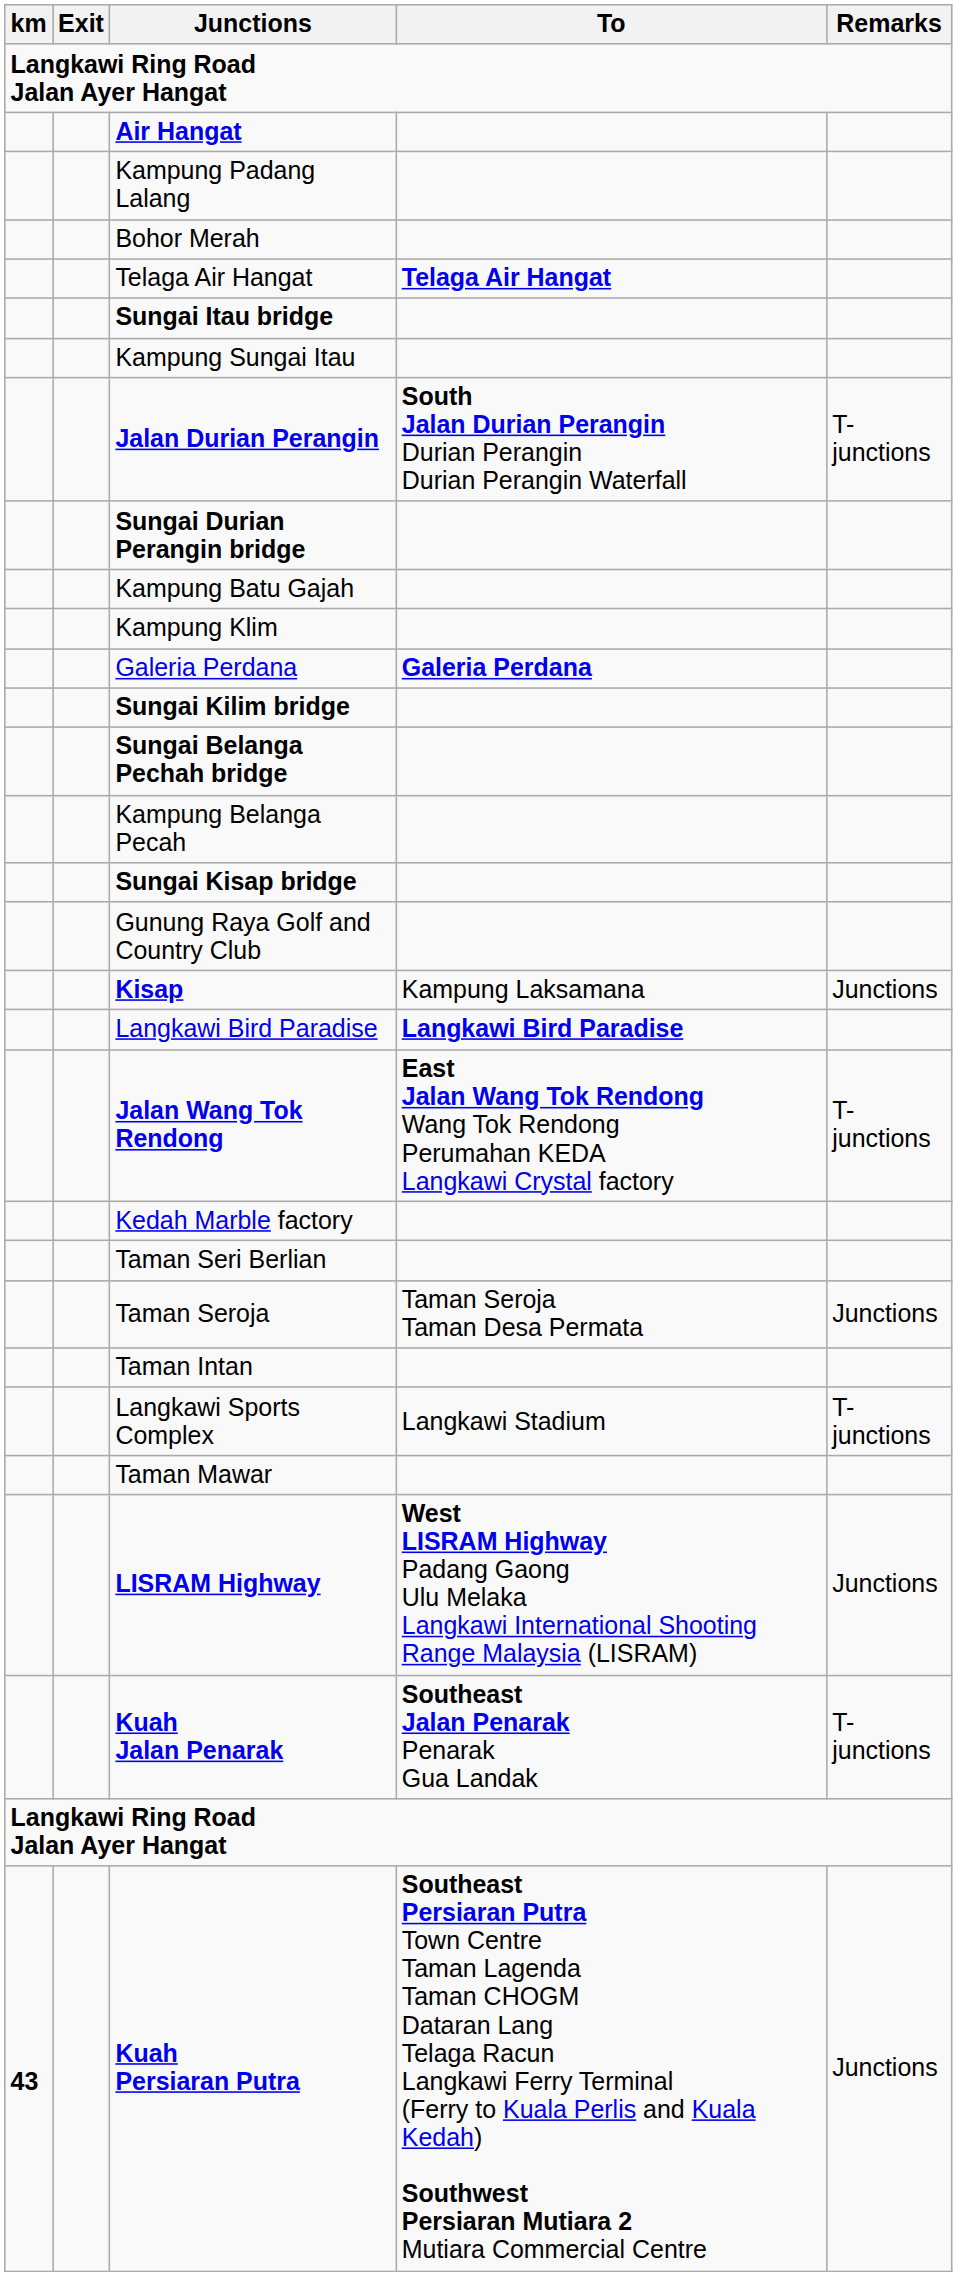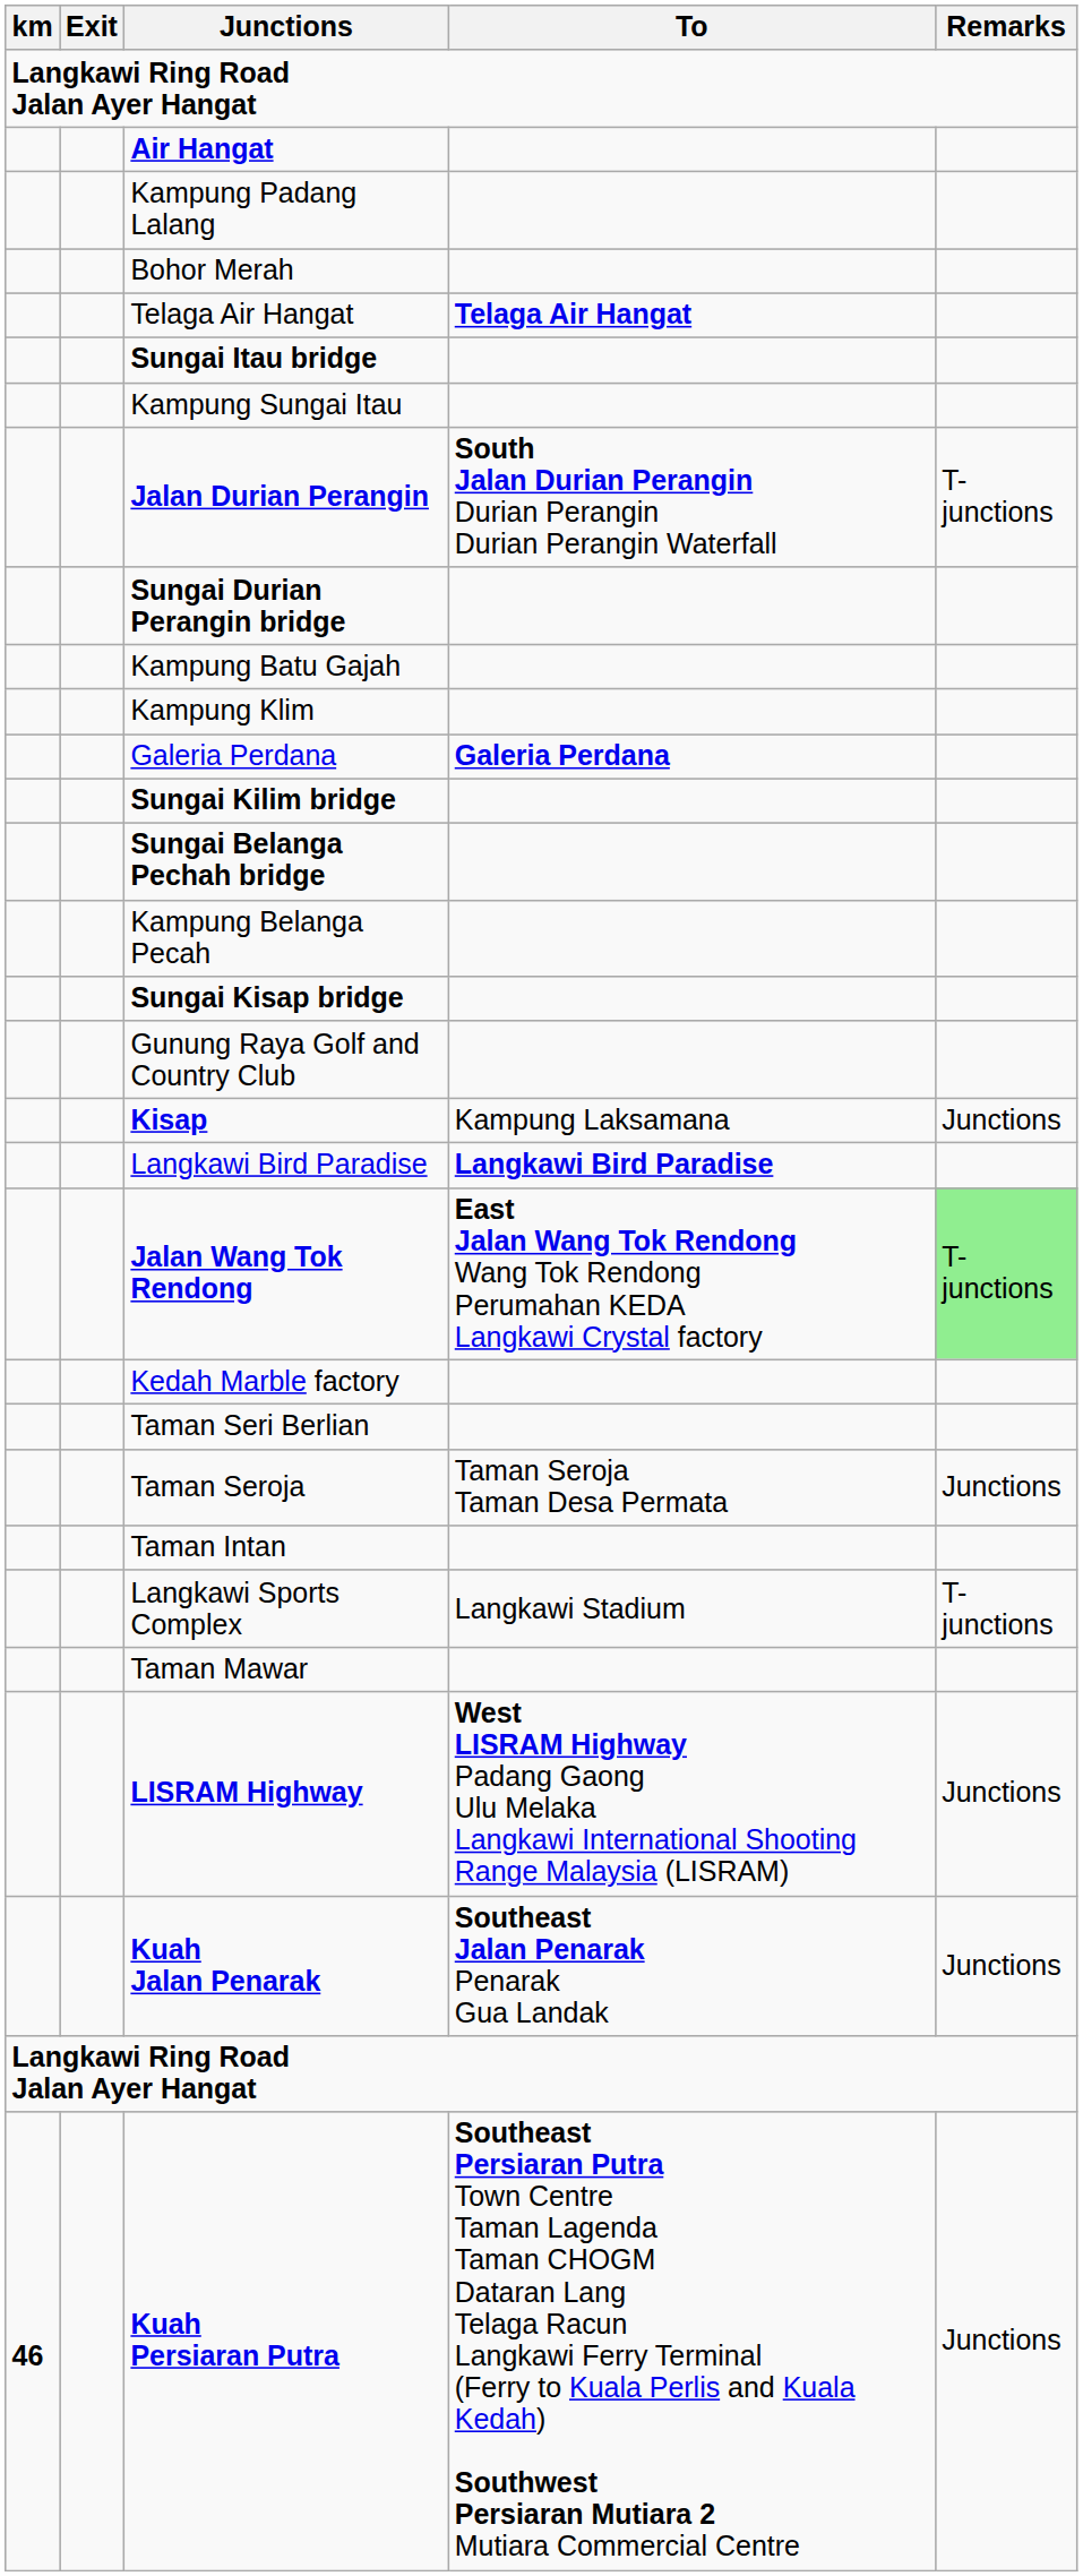Jalan Wang Tok Rendong | Remarks: no background -> lightgreen background
Kuah Jalan Penarak | Remarks: T-junctions -> Junctions
Kuah Persiaran Putra | km: 43 -> 46
